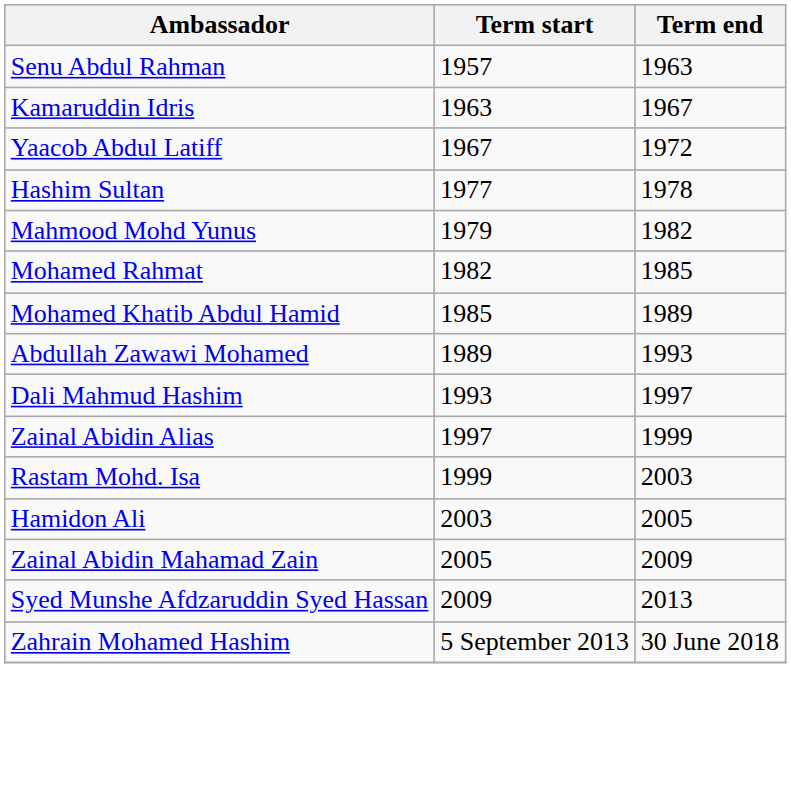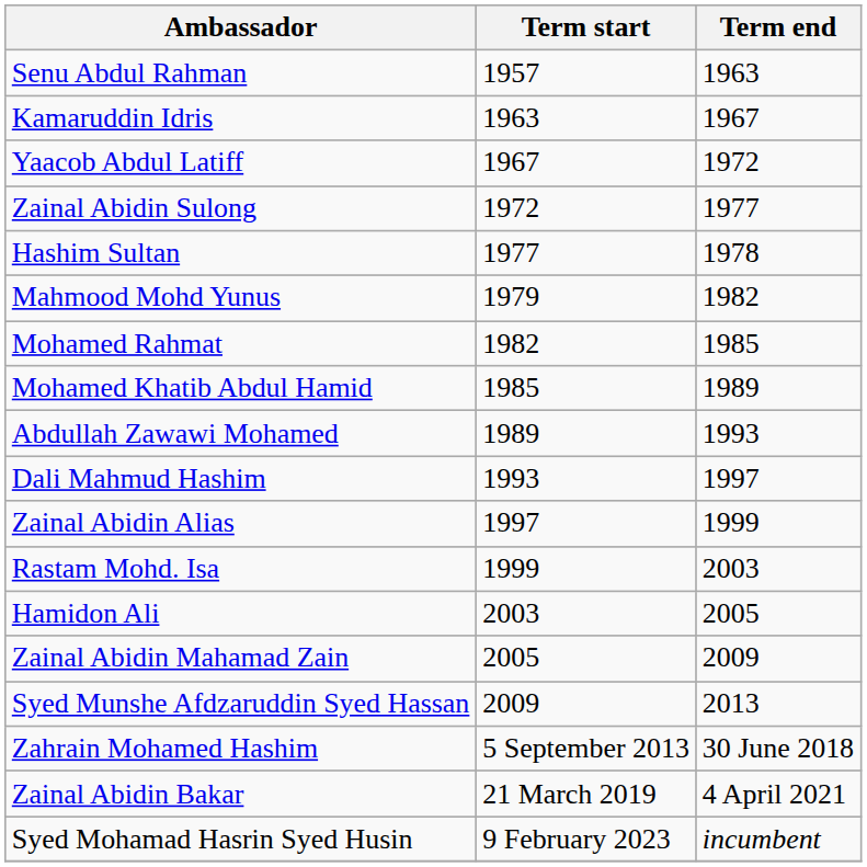+ row: Zainal Abidin Sulong | 1972 | 1977
+ row: Zainal Abidin Bakar | 21 March 2019 | 4 April 2021
+ row: Syed Mohamad Hasrin Syed Husin | 9 February 2023 | incumbent
